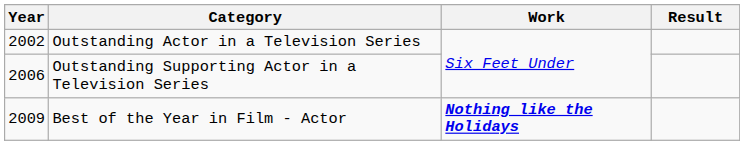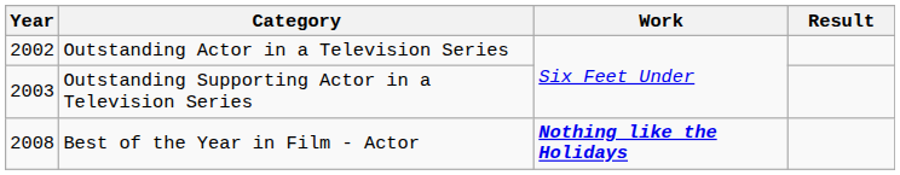Outstanding Supporting Actor in a Television Series | Year: 2006 -> 2003
Best of the Year in Film - Actor | Year: 2009 -> 2008
